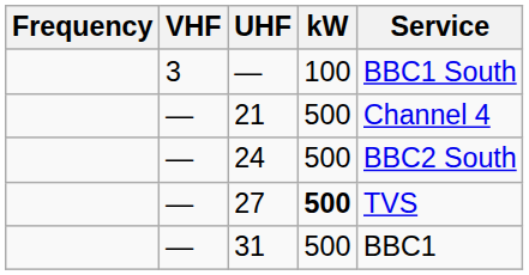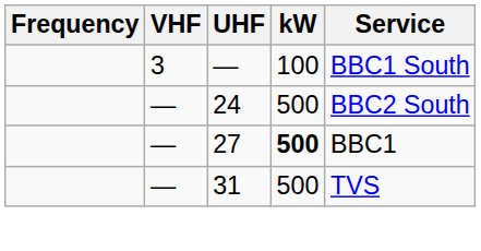- row: — | 21 | 500 | Channel 4
27 | Service: TVS -> BBC1
31 | Service: BBC1 -> TVS
